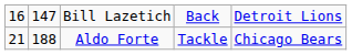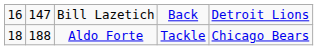Aldo Forte | column 1: 21 -> 18
